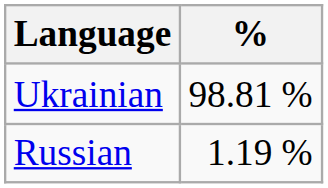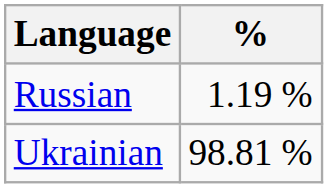rows swapped: Ukrainian <-> Russian
